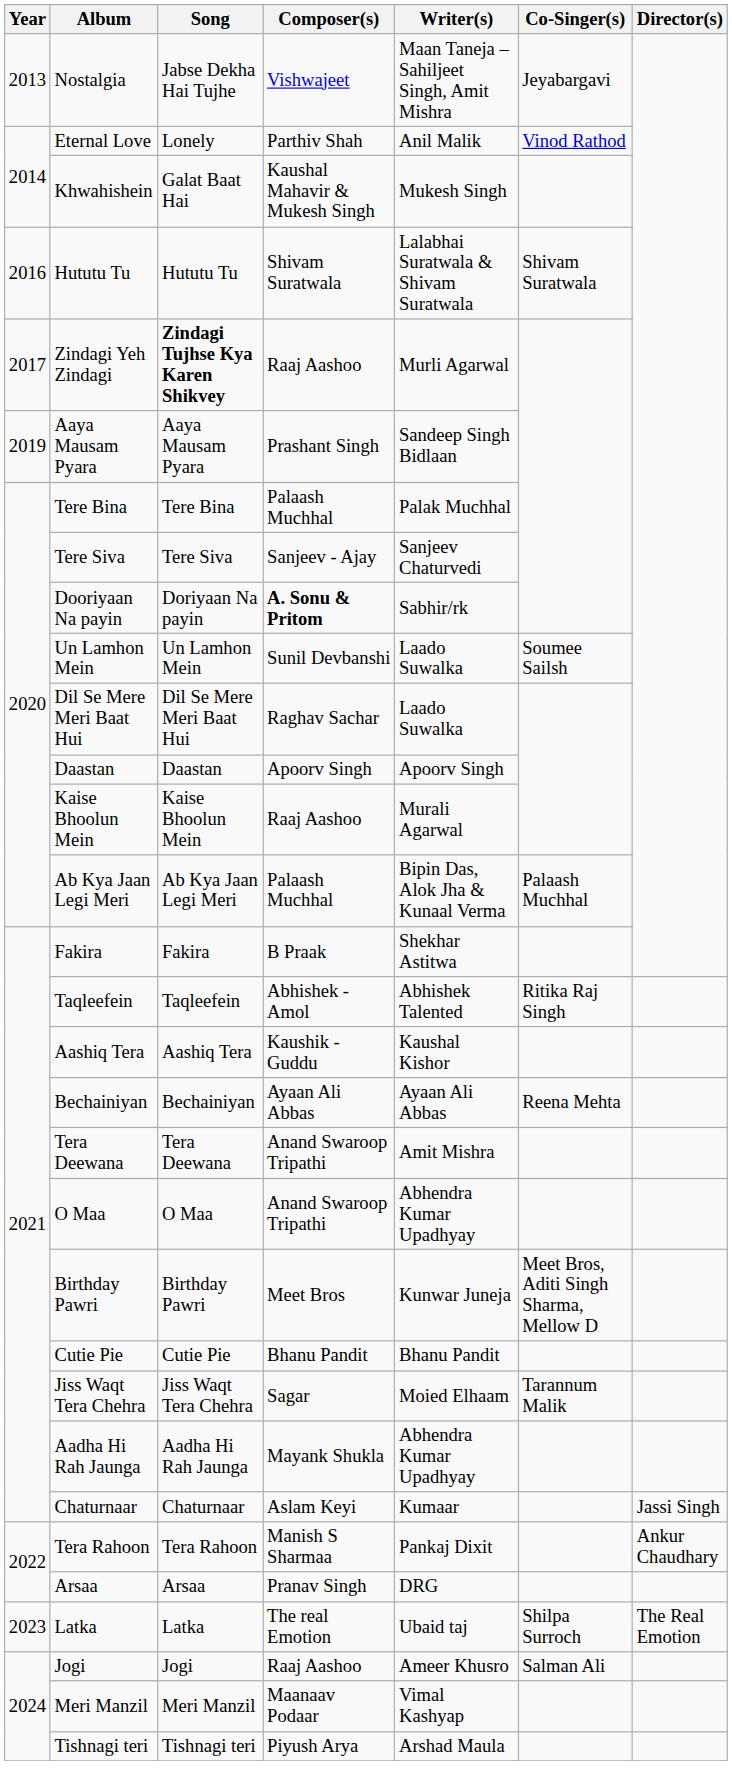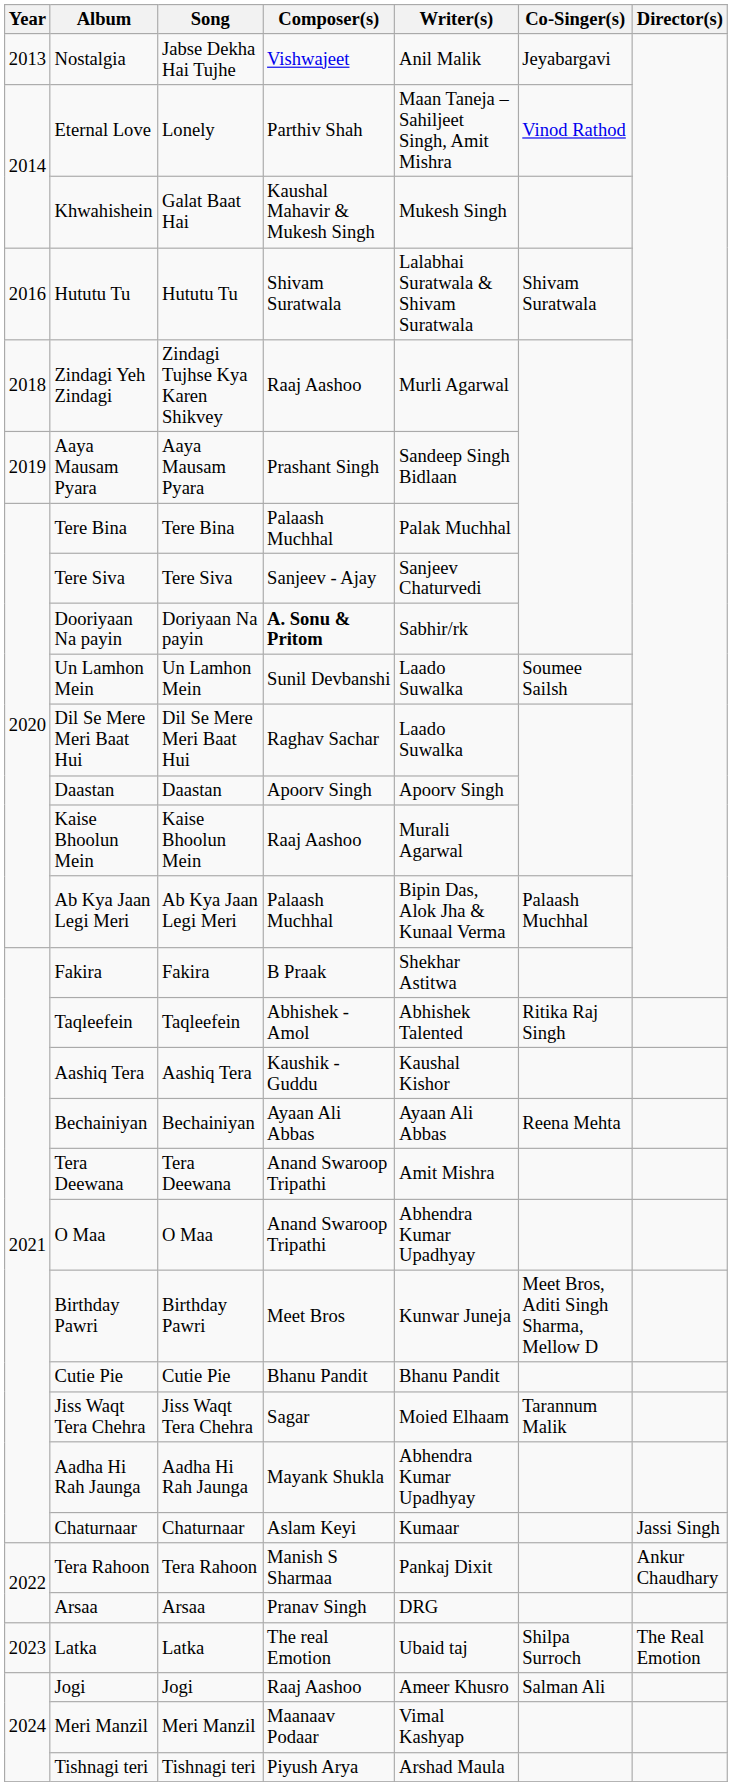Nostalgia | Writer(s): Maan Taneja – Sahiljeet Singh, Amit Mishra -> Anil Malik
Eternal Love | Writer(s): Anil Malik -> Maan Taneja – Sahiljeet Singh, Amit Mishra
Zindagi Yeh Zindagi | Year: 2017 -> 2018
Zindagi Yeh Zindagi | Song: bold -> normal
